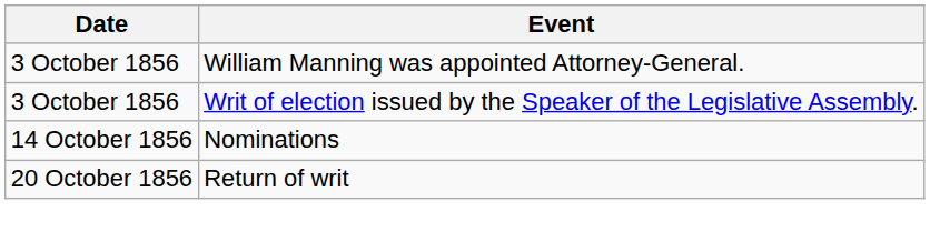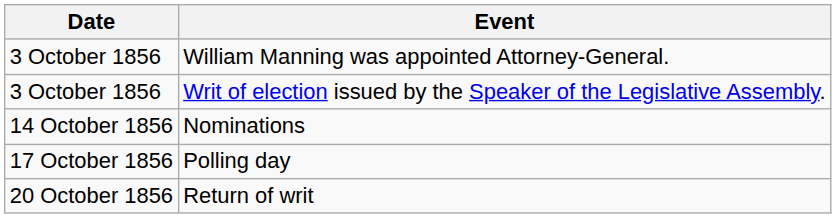+ row: 17 October 1856 | Polling day
